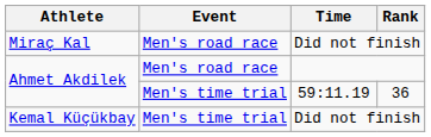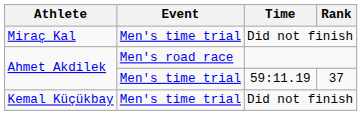Miraç Kal | Event: Men's road race -> Men's time trial
Ahmet Akdilek / 59:11.19 | Rank: 36 -> 37
